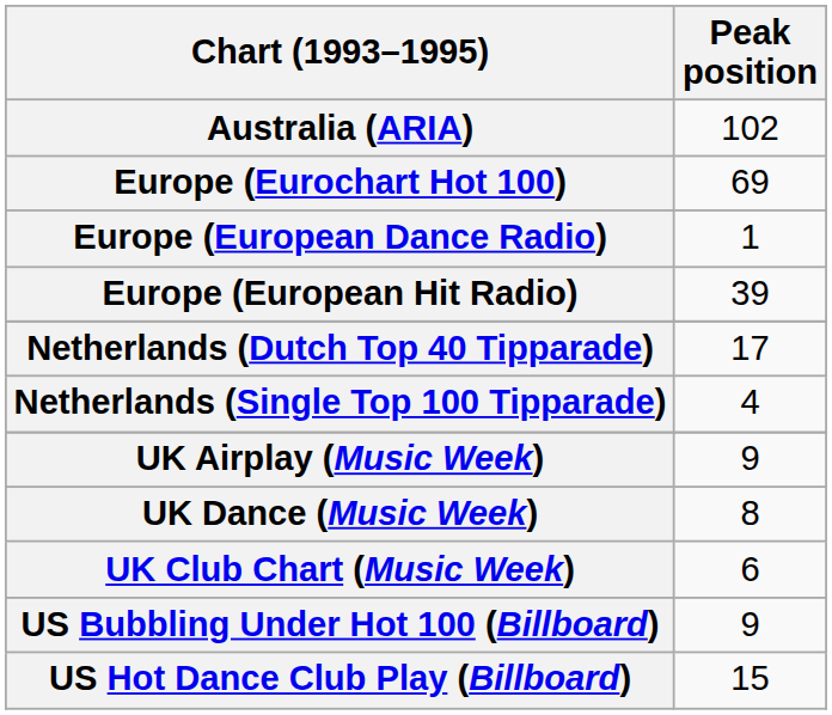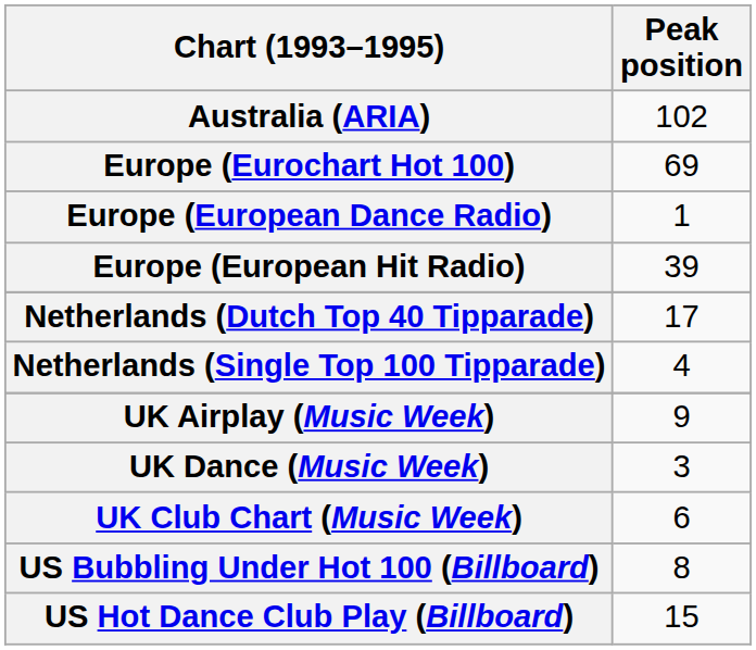UK Dance (Music Week) | Peak position: 8 -> 3
US Bubbling Under Hot 100 (Billboard) | Peak position: 9 -> 8
